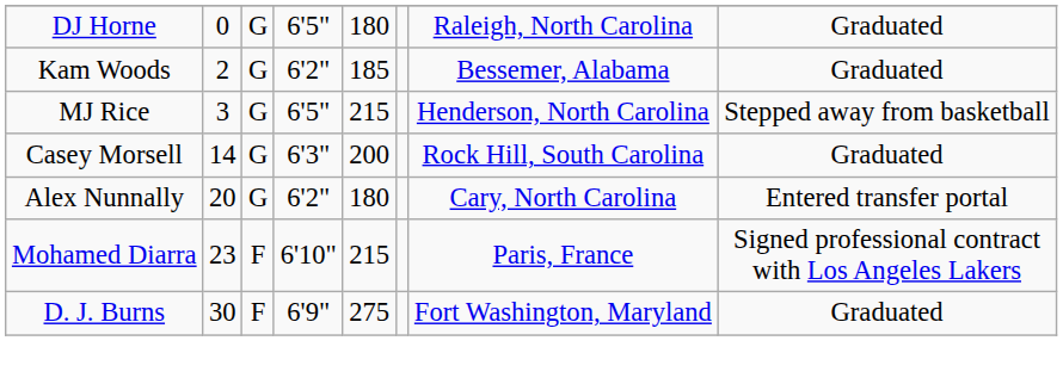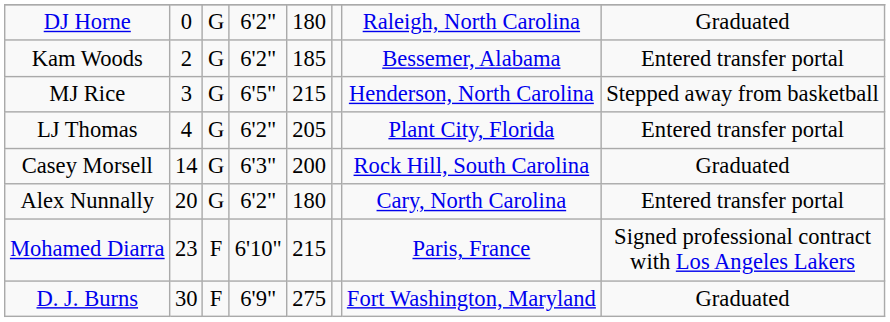DJ Horne | column 4: 6'5" -> 6'2"
Kam Woods | column 8: Graduated -> Entered transfer portal
+ row: LJ Thomas | 4 | G | 6'2" | 205 | Plant City, Florida | Entered transfer portal
